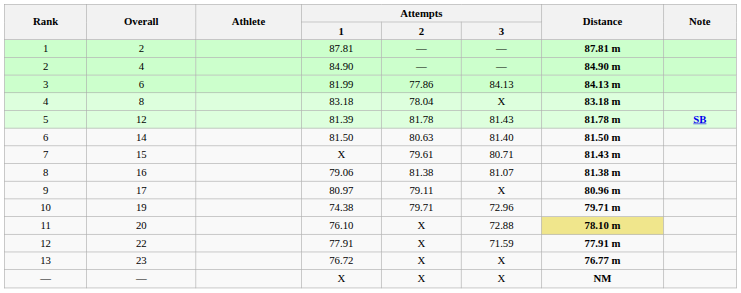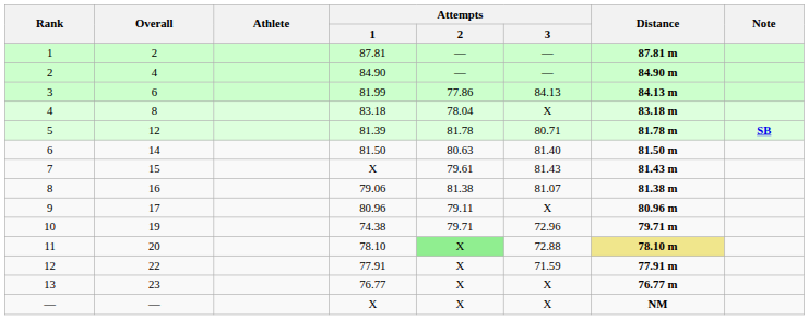5 | Attempts / 3: 81.43 -> 80.71
7 | Attempts / 3: 80.71 -> 81.43
9 | Attempts / 1: 80.97 -> 80.96
11 | Attempts / 1: 76.10 -> 78.10
11 | Attempts / 2: no background -> lightgreen background
13 | Attempts / 1: 76.72 -> 76.77
